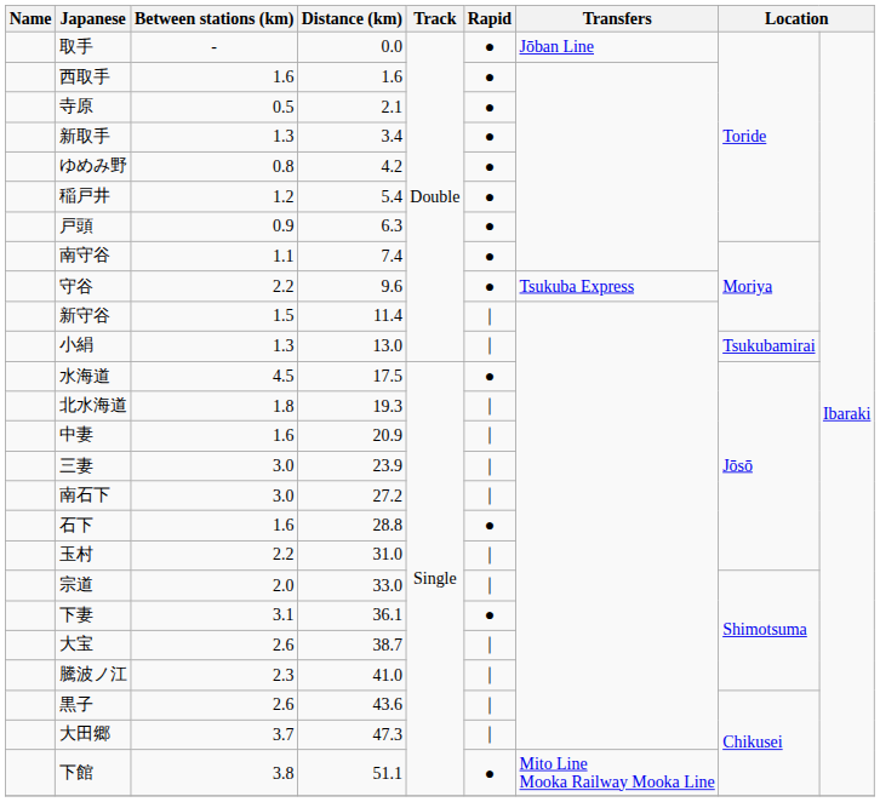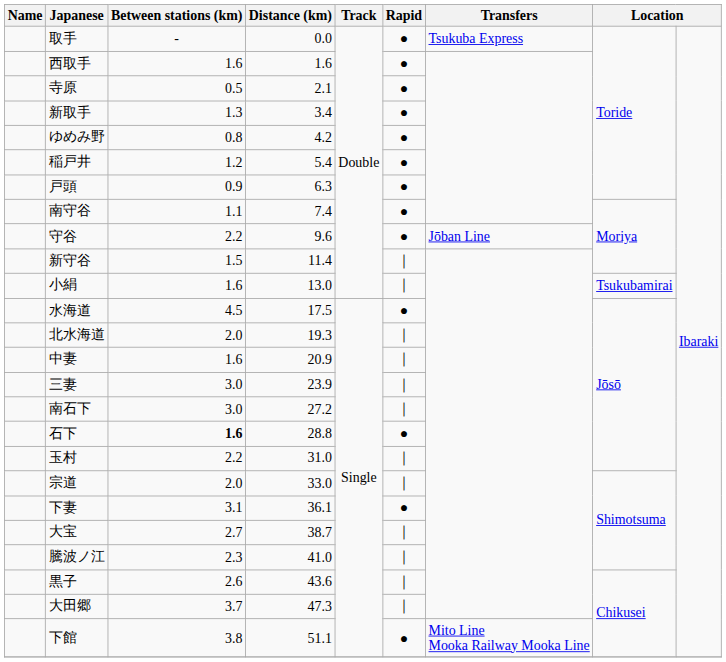取手 | Transfers: Jōban Line -> Tsukuba Express
守谷 | Transfers: Tsukuba Express -> Jōban Line
小絹 | Between stations (km): 1.3 -> 1.6
北水海道 | Between stations (km): 1.8 -> 2.0
石下 | Between stations (km): normal -> bold
大宝 | Between stations (km): 2.6 -> 2.7
